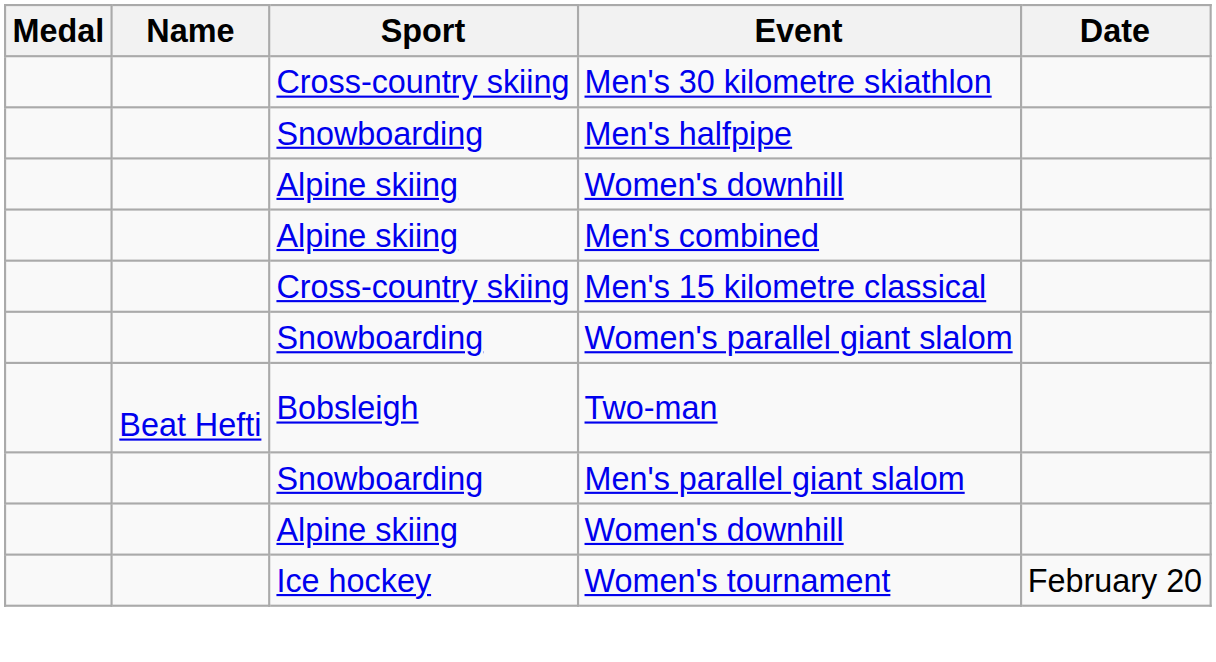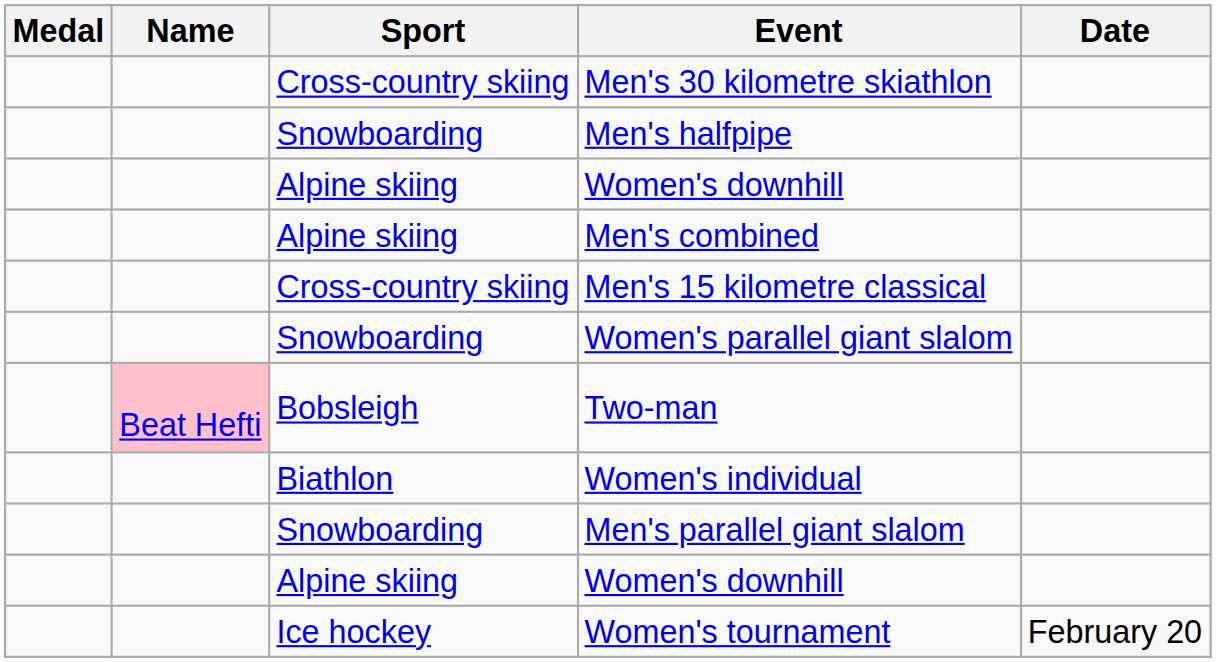Two-man | Name: no background -> pink background
+ row: Biathlon | Women's individual
